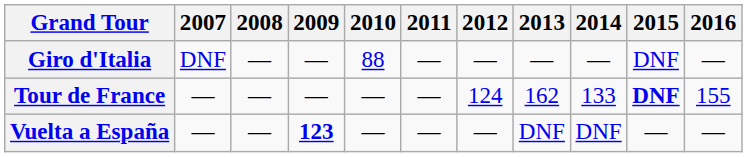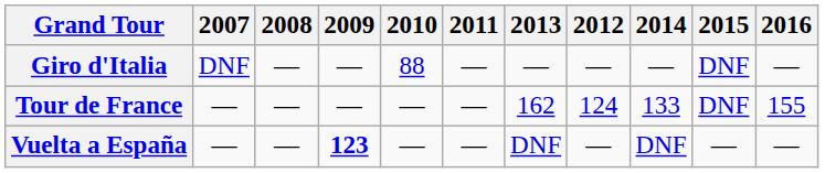columns swapped: 2012 <-> 2013
Tour de France | 2015: bold -> normal
